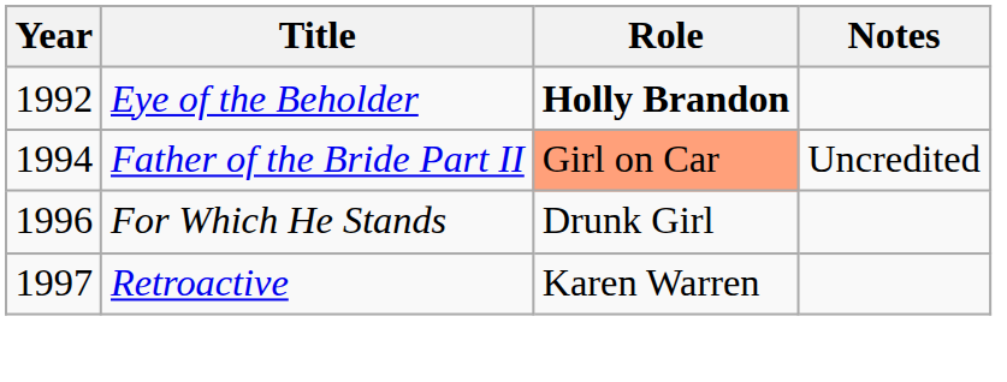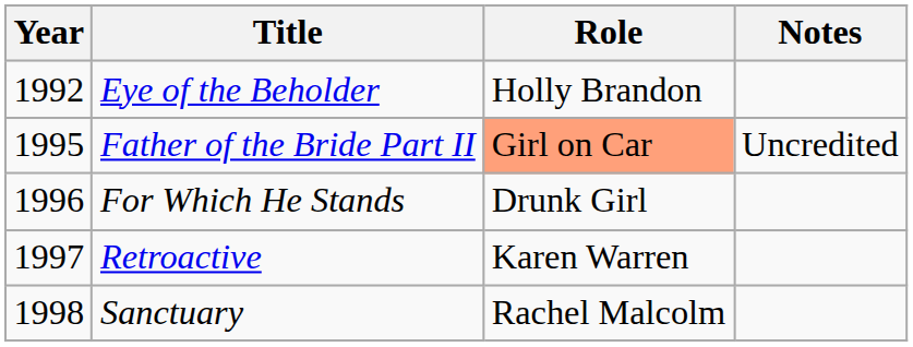Eye of the Beholder | Role: bold -> normal
Father of the Bride Part II | Year: 1994 -> 1995
+ row: 1998 | Sanctuary | Rachel Malcolm
